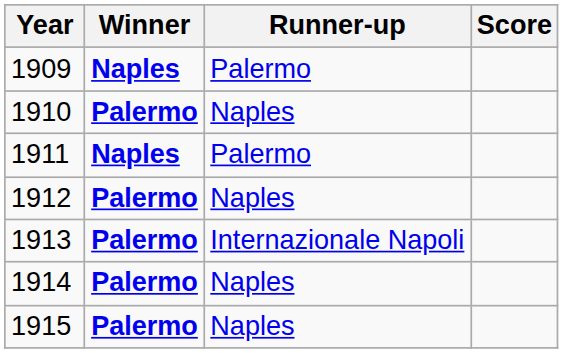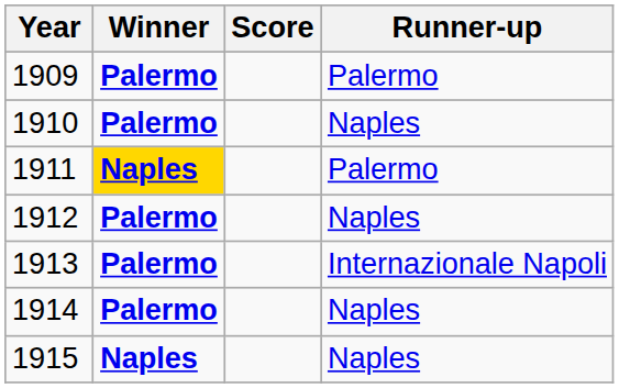columns swapped: Score <-> Runner-up
1909 | Winner: Naples -> Palermo
1911 | Winner: no background -> gold background
1915 | Winner: Palermo -> Naples
